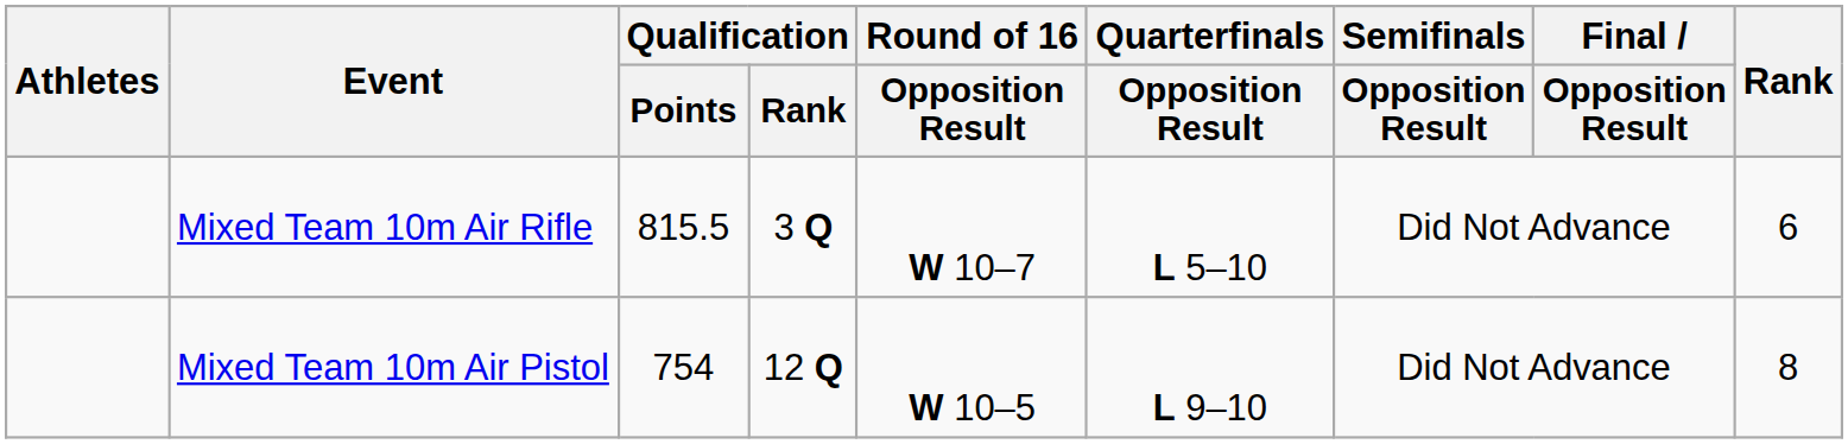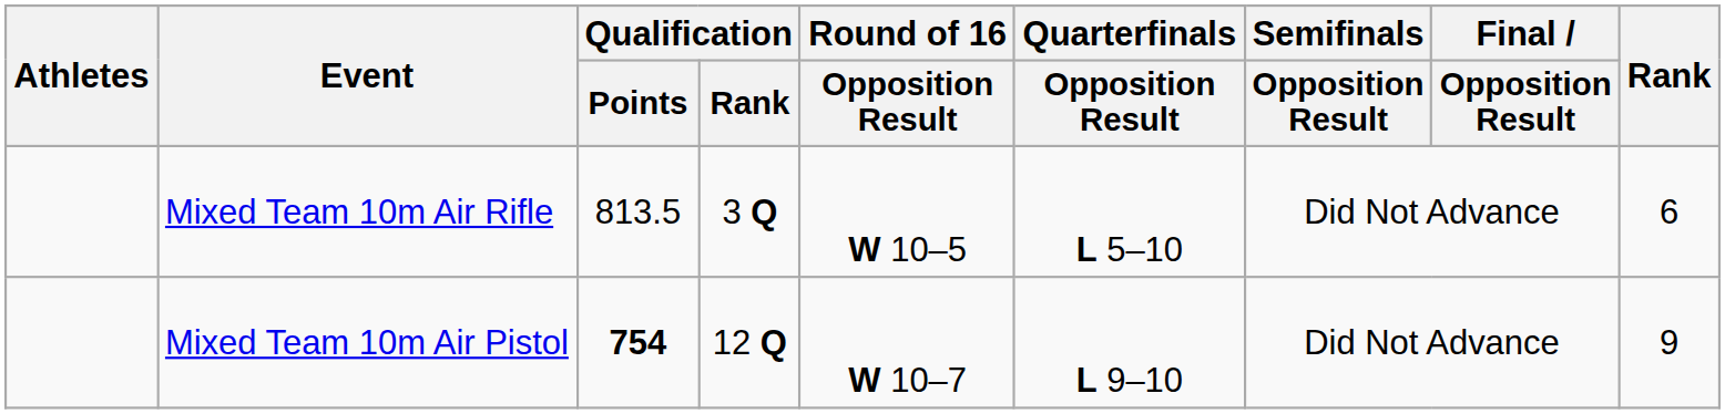Mixed Team 10m Air Rifle | Qualification / Points: 815.5 -> 813.5
Mixed Team 10m Air Rifle | Round of 16 / Opposition Result: W 10–7 -> W 10–5
Mixed Team 10m Air Pistol | Qualification / Points: normal -> bold
Mixed Team 10m Air Pistol | Round of 16 / Opposition Result: W 10–5 -> W 10–7
Mixed Team 10m Air Pistol | Rank: 8 -> 9
